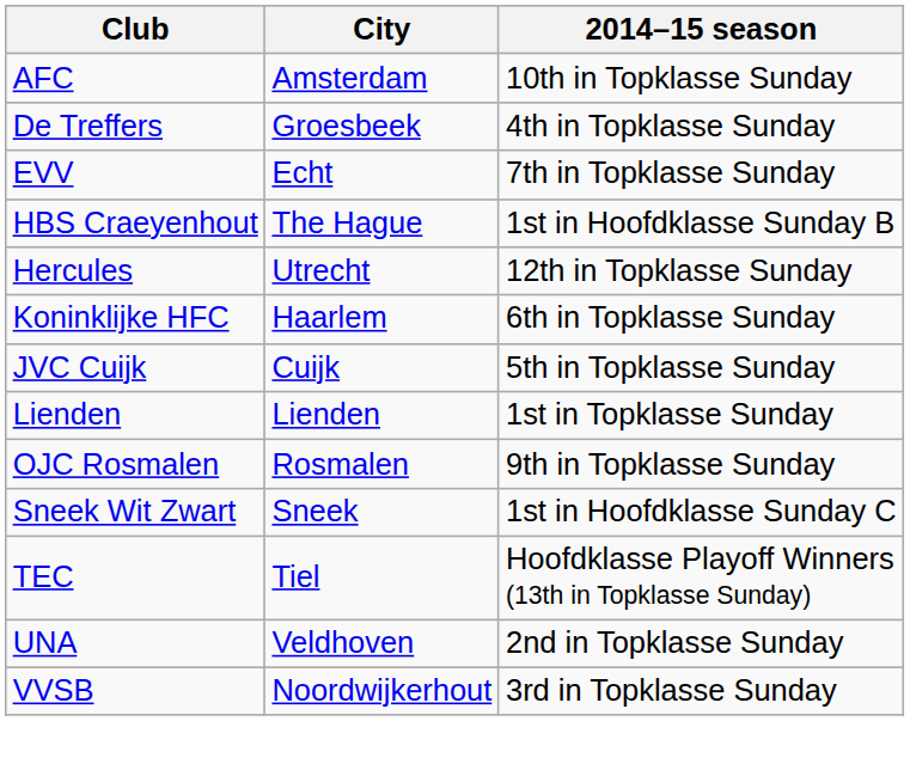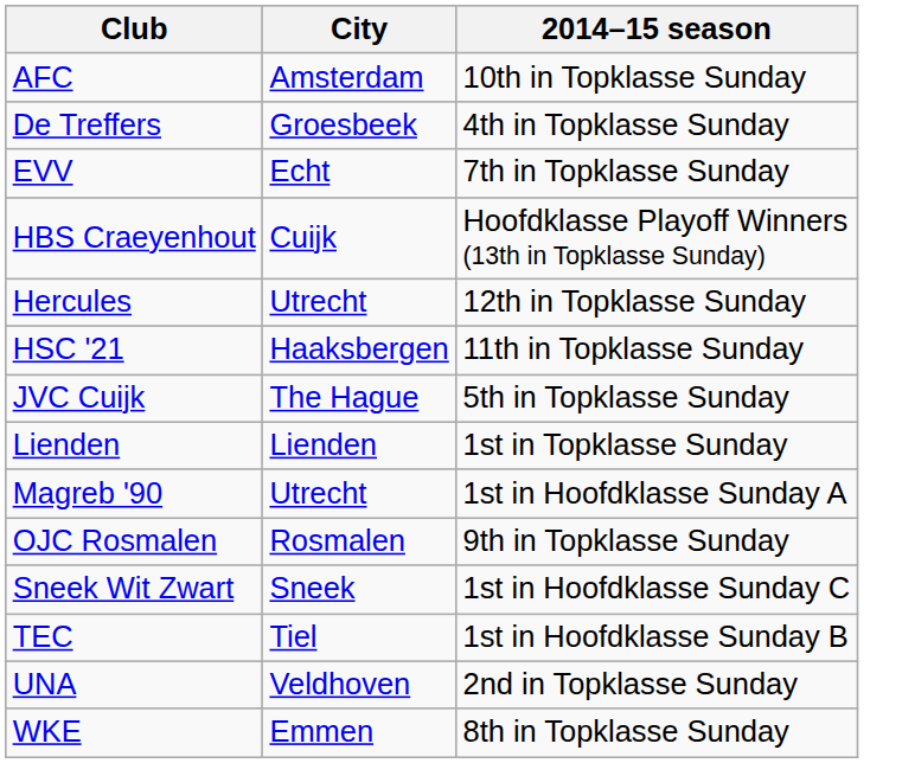HBS Craeyenhout | City: The Hague -> Cuijk
HBS Craeyenhout | 2014–15 season: 1st in Hoofdklasse Sunday B -> Hoofdklasse Playoff Winners (13th in Topklasse Sunday)
+ row: HSC '21 | Haaksbergen | 11th in Topklasse Sunday
- row: Koninklijke HFC | Haarlem | 6th in Topklasse Sunday
JVC Cuijk | City: Cuijk -> The Hague
+ row: Magreb '90 | Utrecht | 1st in Hoofdklasse Sunday A
TEC | 2014–15 season: Hoofdklasse Playoff Winners (13th in Topklasse Sunday) -> 1st in Hoofdklasse Sunday B
- row: VVSB | Noordwijkerhout | 3rd in Topklasse Sunday
+ row: WKE | Emmen | 8th in Topklasse Sunday
